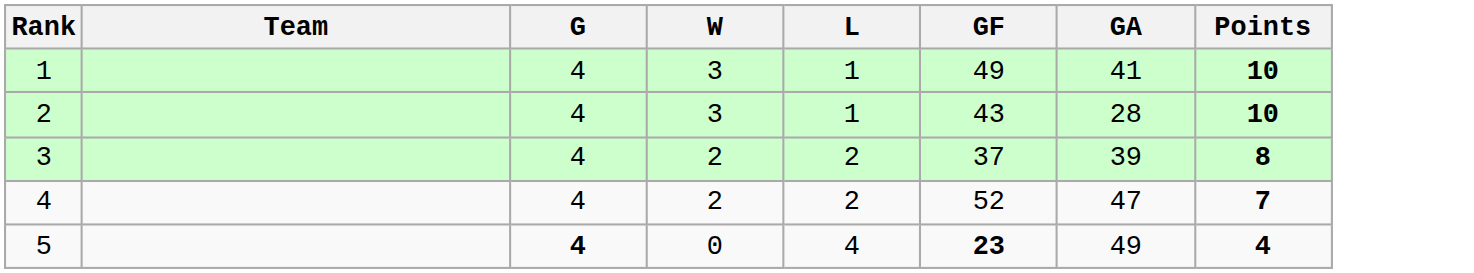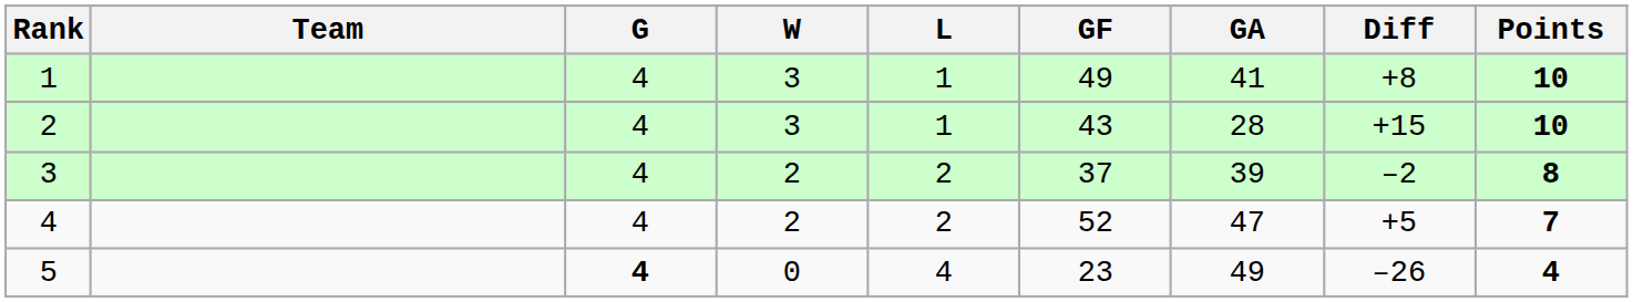+ column: Diff | +8 | +15 | –2 | +5 | –26
5 | GF: bold -> normal
